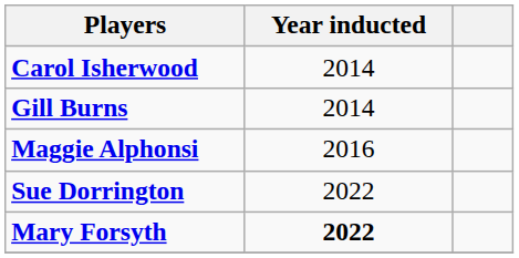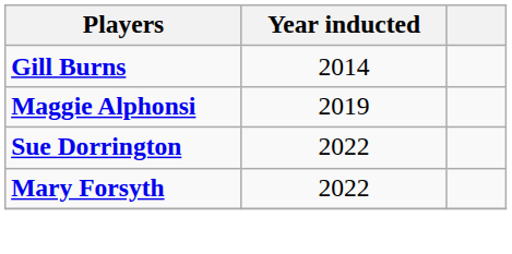- row: Carol Isherwood | 2014
Maggie Alphonsi | Year inducted: 2016 -> 2019
Mary Forsyth | Year inducted: bold -> normal
